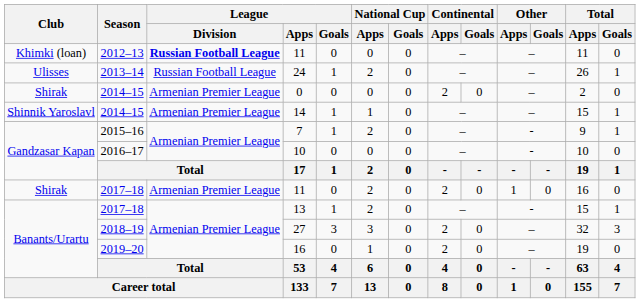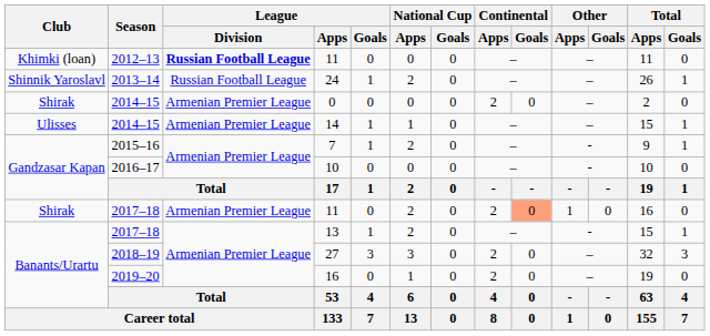24 | Club: Ulisses -> Shinnik Yaroslavl
14 | Club: Shinnik Yaroslavl -> Ulisses
2017–18 / 11 | Continental / Goals: no background -> lightsalmon background
